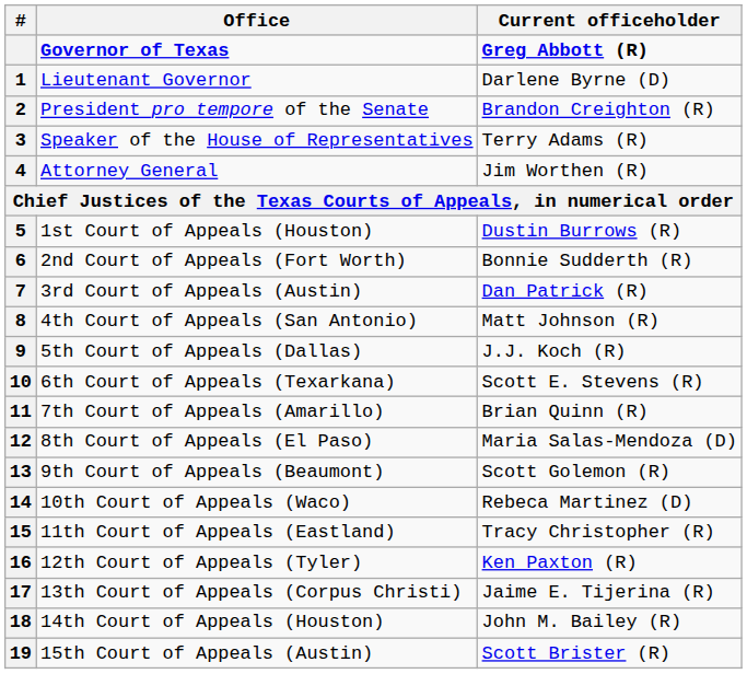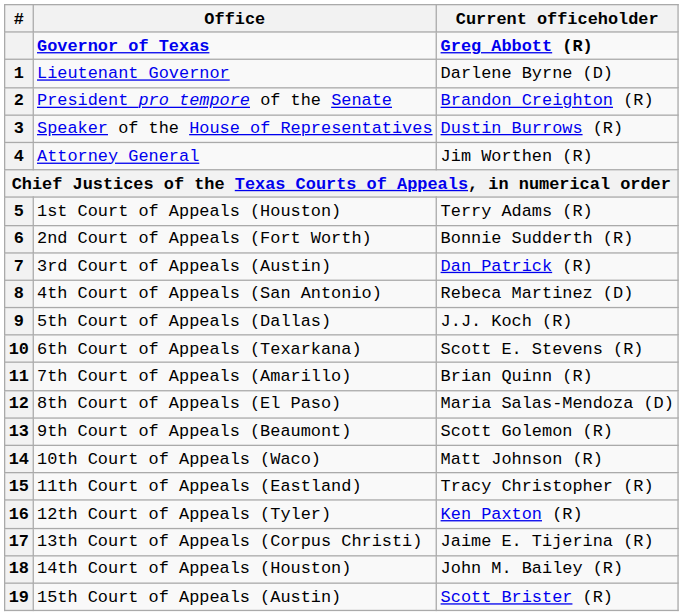Speaker of the House of Representatives | Current officeholder: Terry Adams (R) -> Dustin Burrows (R)
1st Court of Appeals (Houston) | Current officeholder: Dustin Burrows (R) -> Terry Adams (R)
4th Court of Appeals (San Antonio) | Current officeholder: Matt Johnson (R) -> Rebeca Martinez (D)
10th Court of Appeals (Waco) | Current officeholder: Rebeca Martinez (D) -> Matt Johnson (R)
